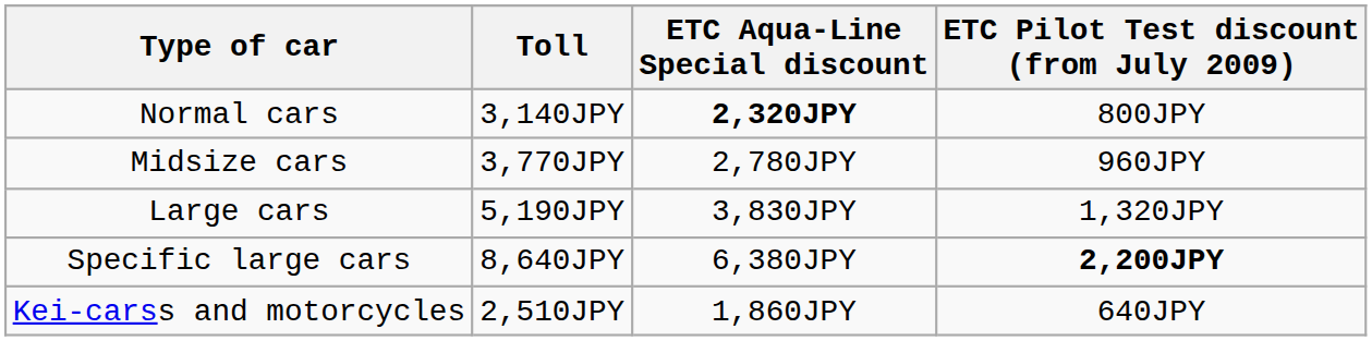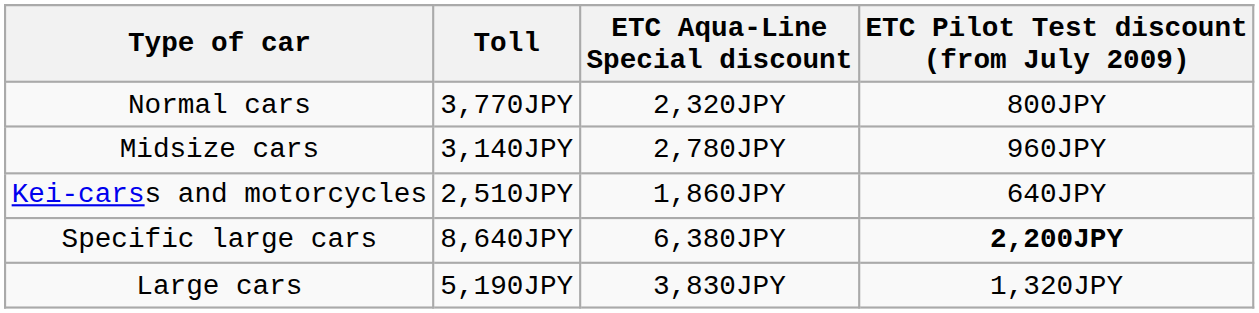Normal cars | Toll: 3,140JPY -> 3,770JPY
Normal cars | ETC Aqua-Line Special discount: bold -> normal
Midsize cars | Toll: 3,770JPY -> 3,140JPY
rows swapped: Large cars <-> Kei-carss and motorcycles
